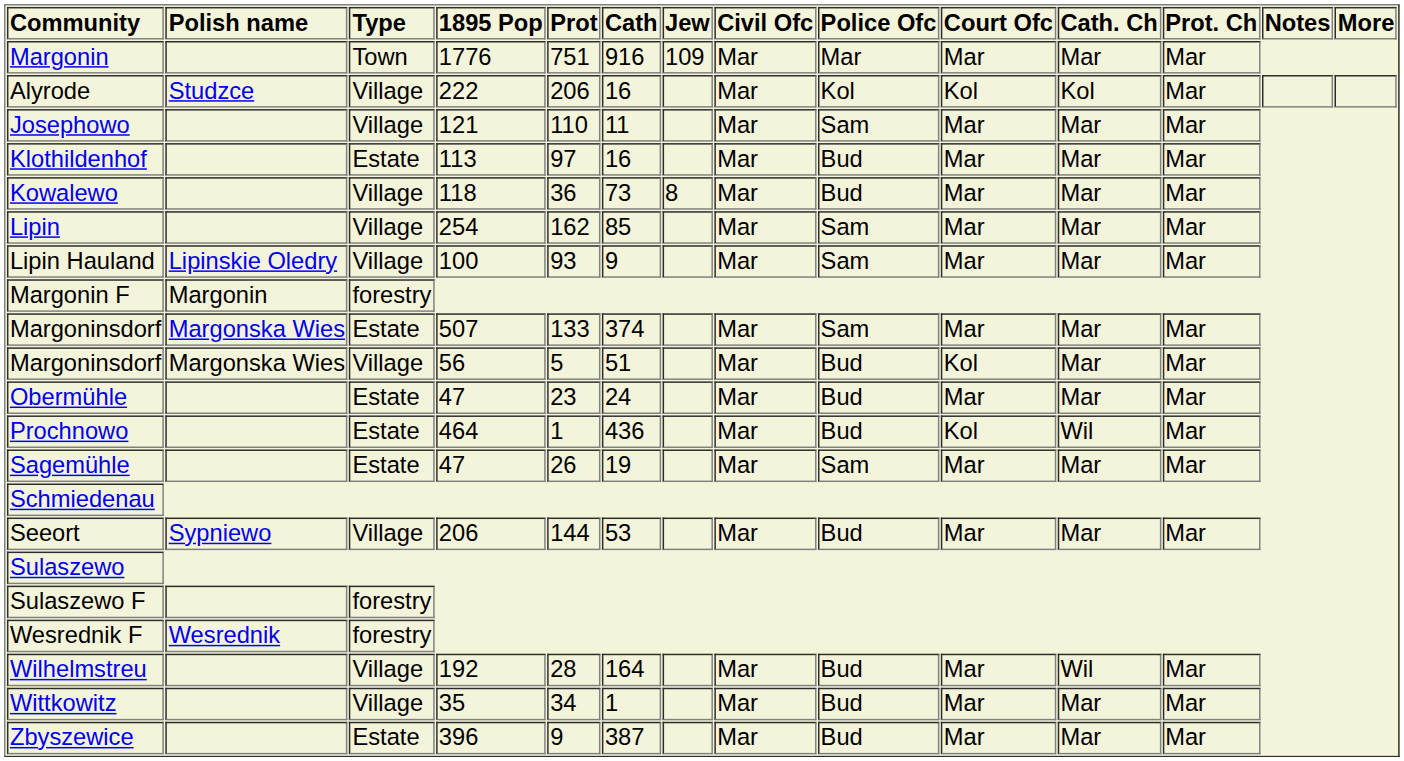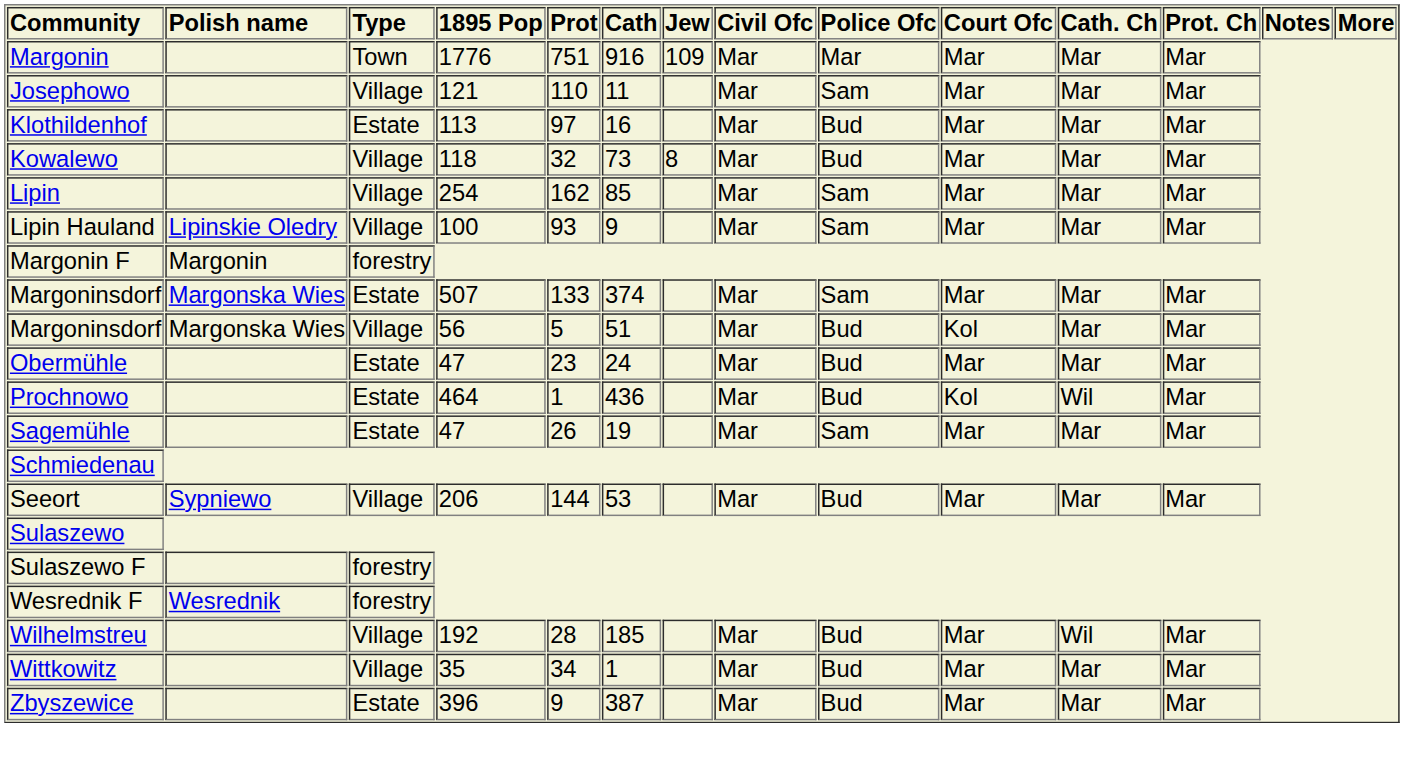- row: Alyrode | Studzce | Village | 222 | 206 | 16 | Mar | Kol | Kol | Kol | Mar
Kowalewo | Prot: 36 -> 32
Wilhelmstreu | Cath: 164 -> 185
